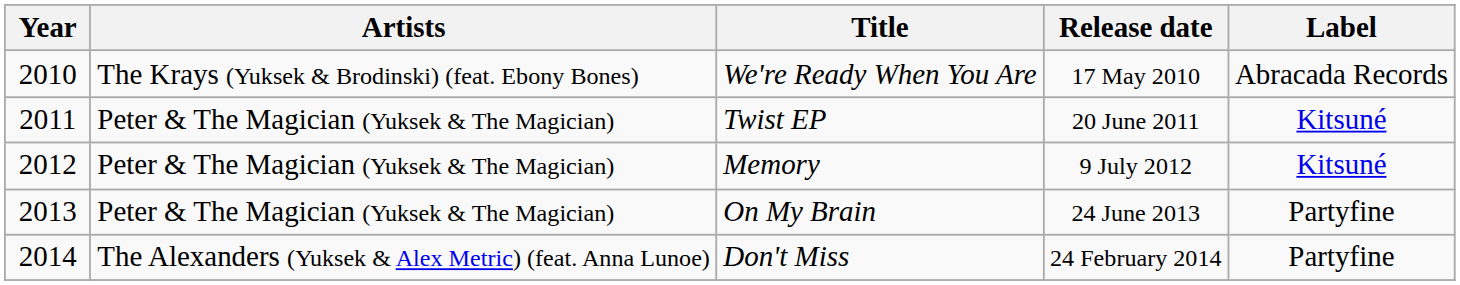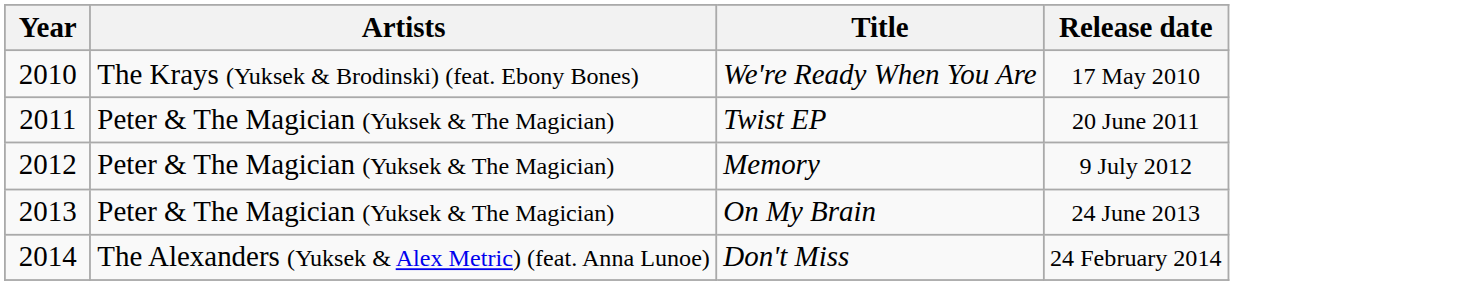- column: Label | Abracada Records | Kitsuné | Kitsuné | Partyfine | Partyfine
